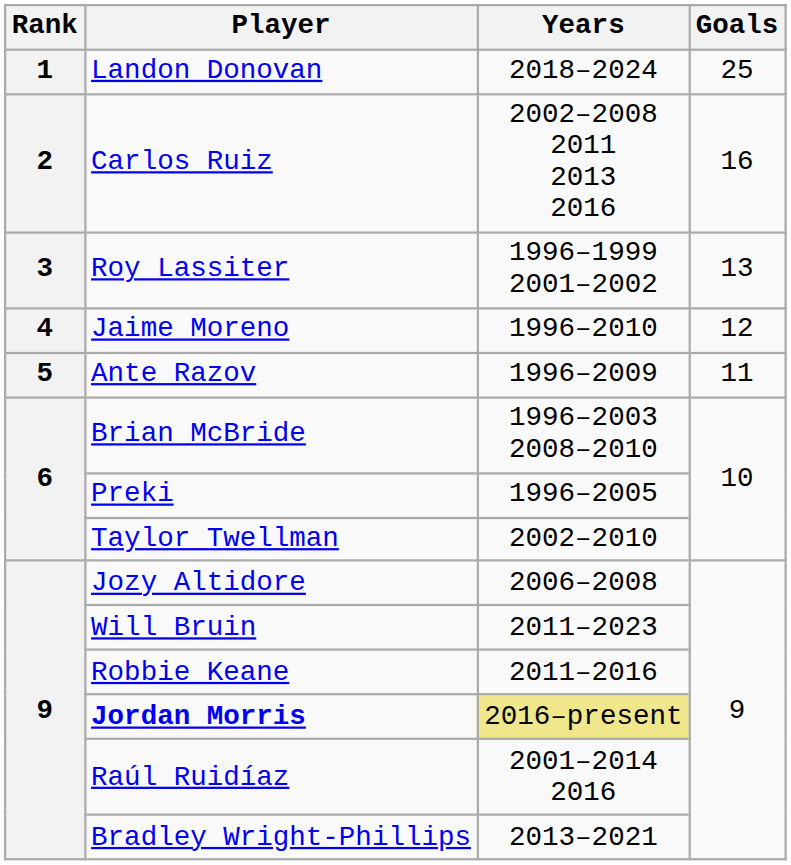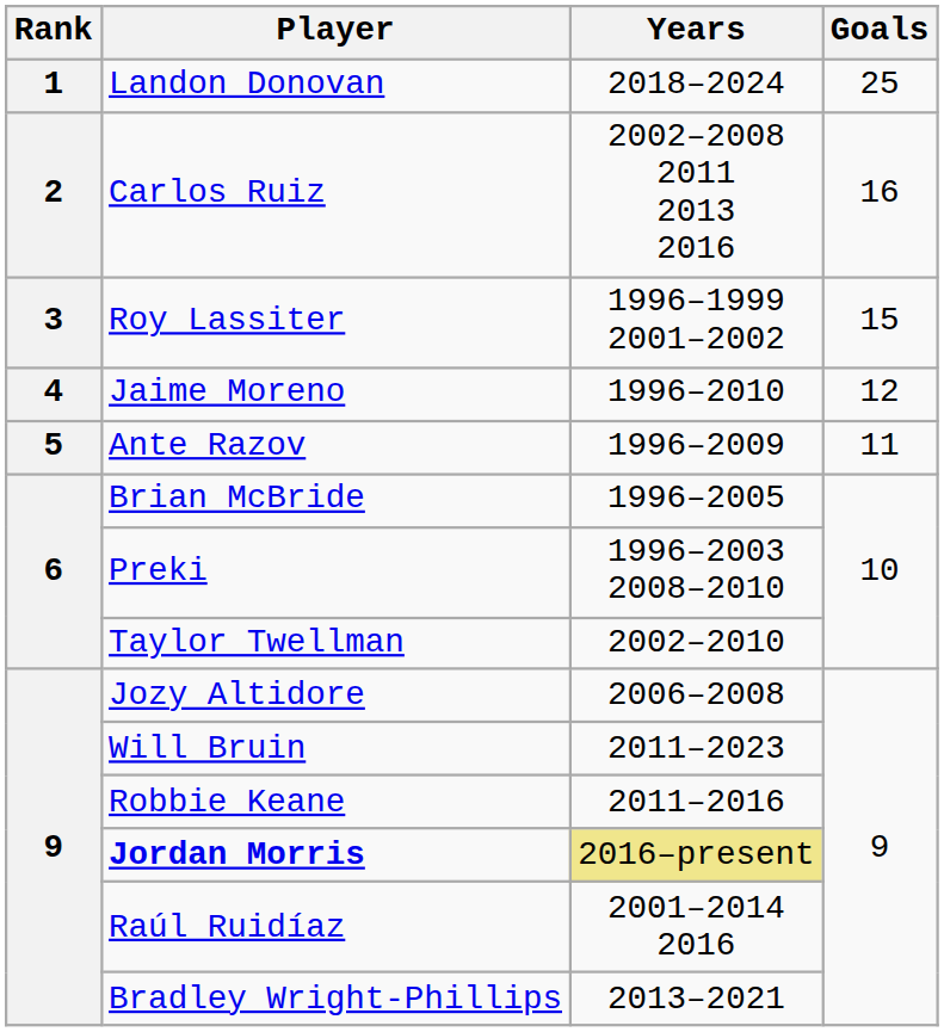Roy Lassiter | Goals: 13 -> 15
Brian McBride | Years: 1996–2003 2008–2010 -> 1996–2005
Preki | Years: 1996–2005 -> 1996–2003 2008–2010
